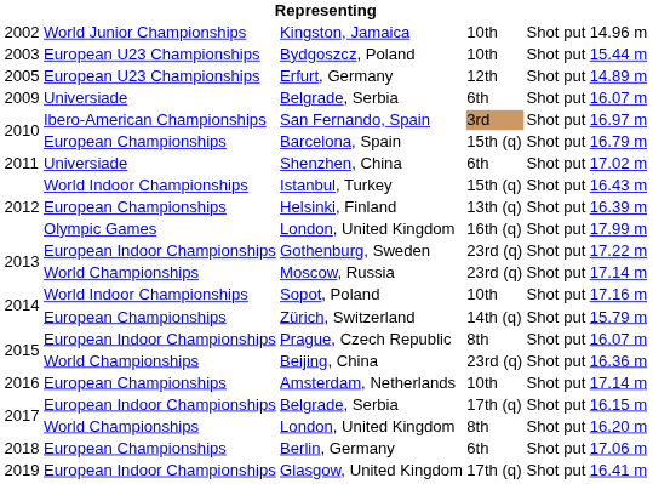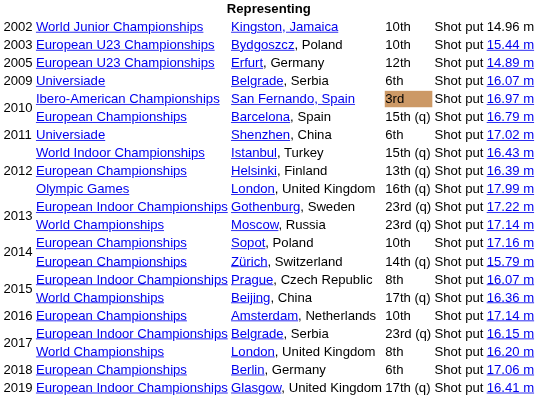Sopot, Poland | column 2: World Indoor Championships -> European Championships
Beijing, China | column 4: 23rd (q) -> 17th (q)
2017 / Belgrade, Serbia | column 4: 17th (q) -> 23rd (q)
